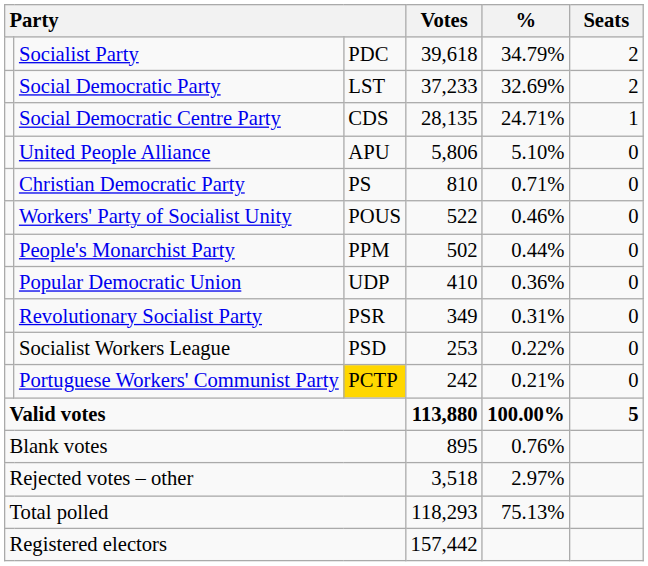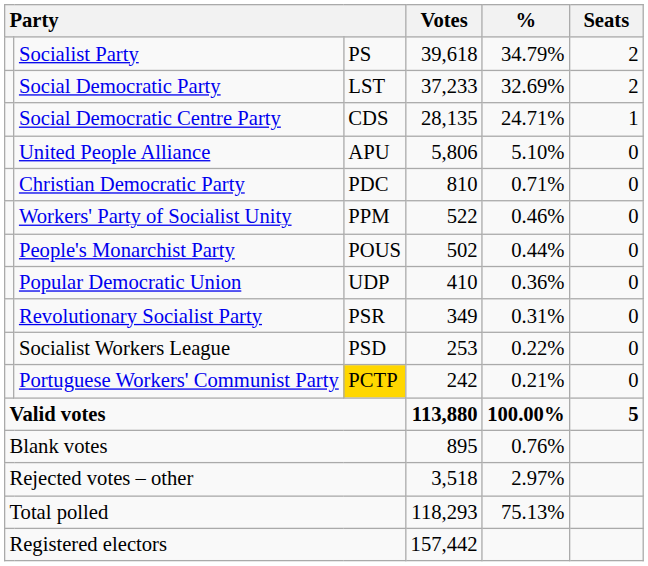Socialist Party | column 3: PDC -> PS
Christian Democratic Party | column 3: PS -> PDC
Workers' Party of Socialist Unity | column 3: POUS -> PPM
People's Monarchist Party | column 3: PPM -> POUS
